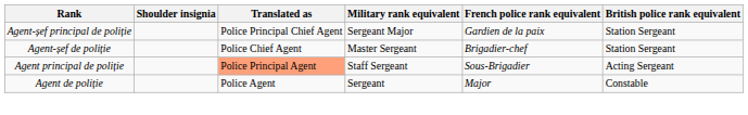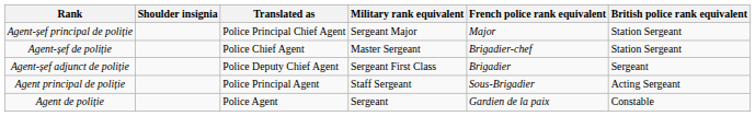Agent-șef principal de poliție | French police rank equivalent: Gardien de la paix -> Major
+ row: Agent-șef adjunct de poliție | Police Deputy Chief Agent | Sergeant First Class | Brigadier | Sergeant
Agent principal de poliție | Translated as: lightsalmon background -> no background
Agent de poliție | French police rank equivalent: Major -> Gardien de la paix
